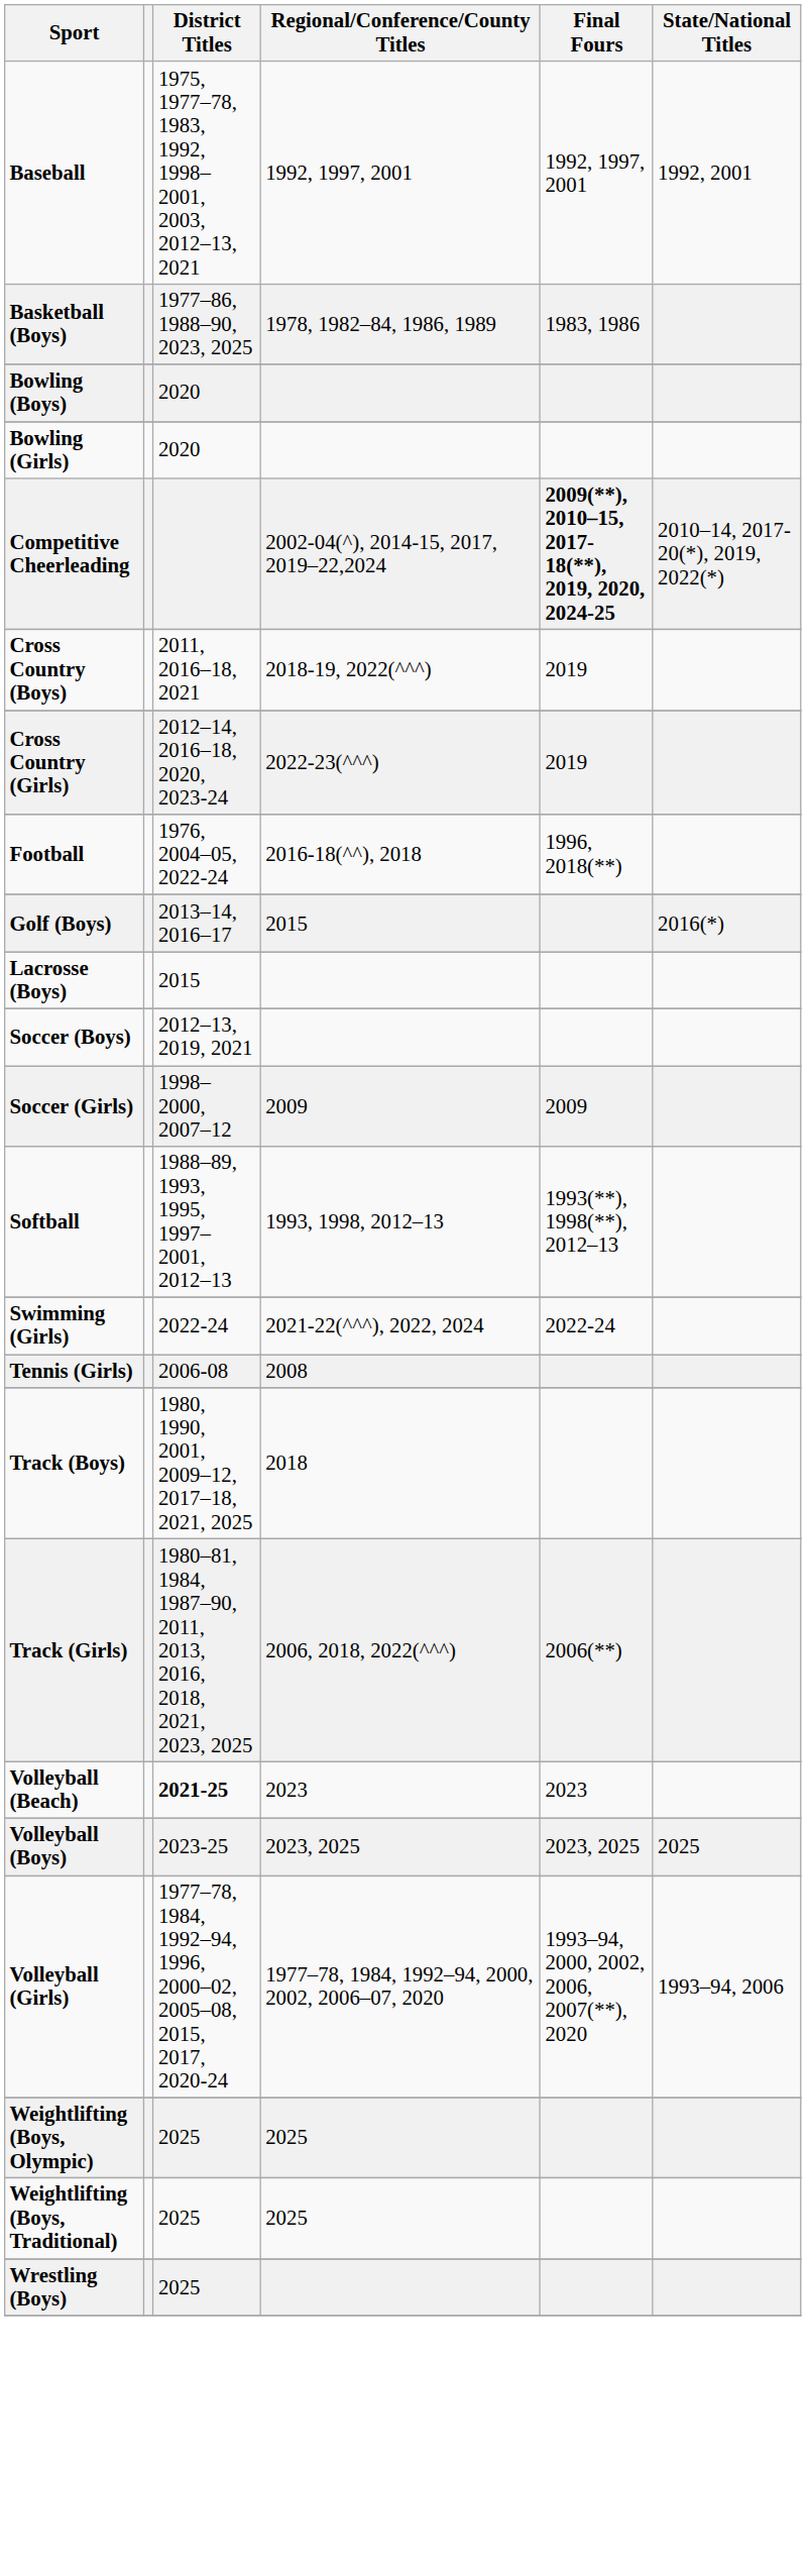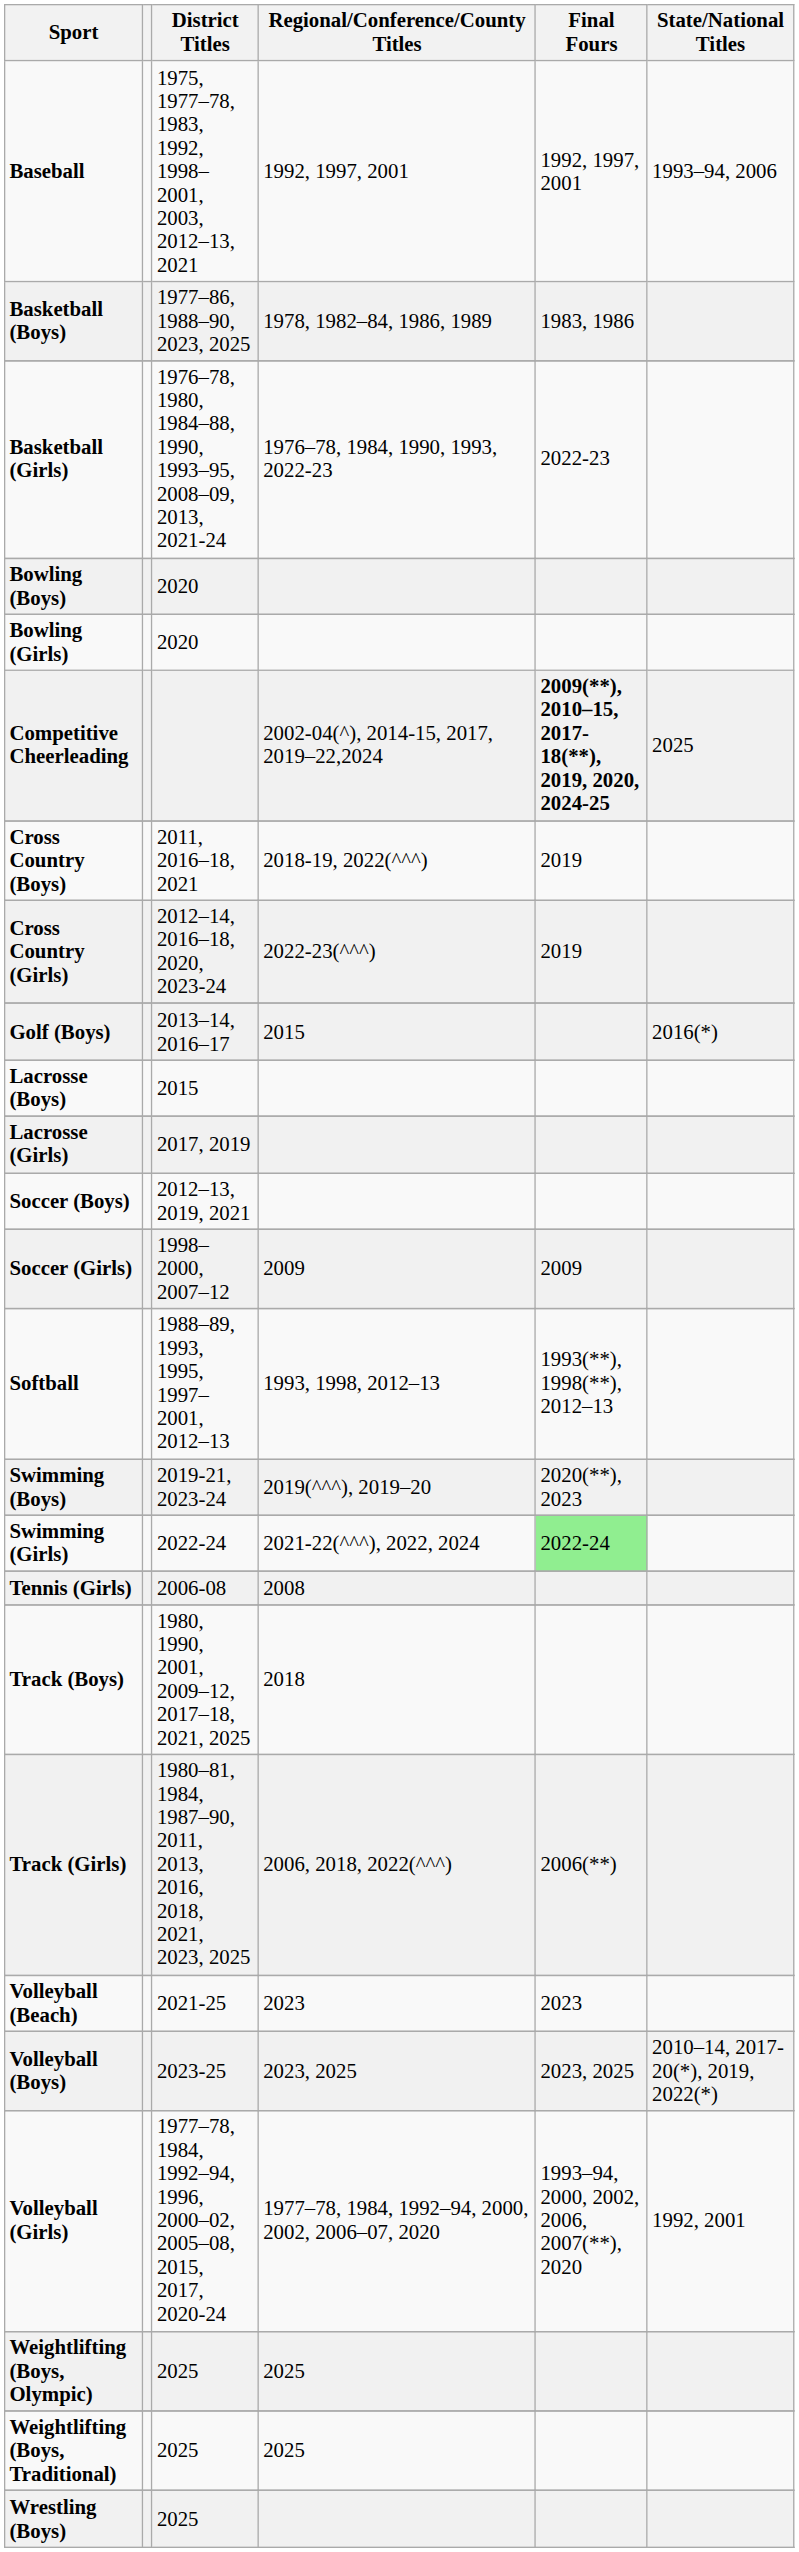Baseball | State/National Titles: 1992, 2001 -> 1993–94, 2006
+ row: Basketball (Girls) | 1976–78, 1980, 1984–88, 1990, 1993–95, 2008–09, 2013, 2021-24 | 1976–78, 1984, 1990, 1993, 2022-23 | 2022-23
Competitive Cheerleading | State/National Titles: 2010–14, 2017-20(*), 2019, 2022(*) -> 2025
- row: Football | 1976, 2004–05, 2022-24 | 2016-18(^^), 2018 | 1996, 2018(**)
+ row: Lacrosse (Girls) | 2017, 2019
+ row: Swimming (Boys) | 2019-21, 2023-24 | 2019(^^^), 2019–20 | 2020(**), 2023
Swimming (Girls) | Final Fours: no background -> lightgreen background
Volleyball (Beach) | District Titles: bold -> normal
Volleyball (Boys) | State/National Titles: 2025 -> 2010–14, 2017-20(*), 2019, 2022(*)
Volleyball (Girls) | State/National Titles: 1993–94, 2006 -> 1992, 2001
